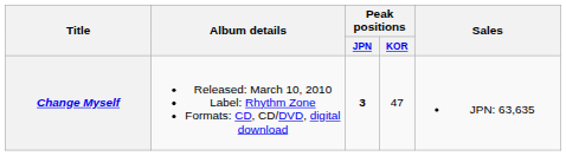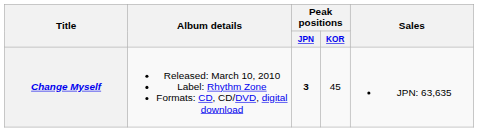Change Myself | Peak positions / KOR: 47 -> 45
